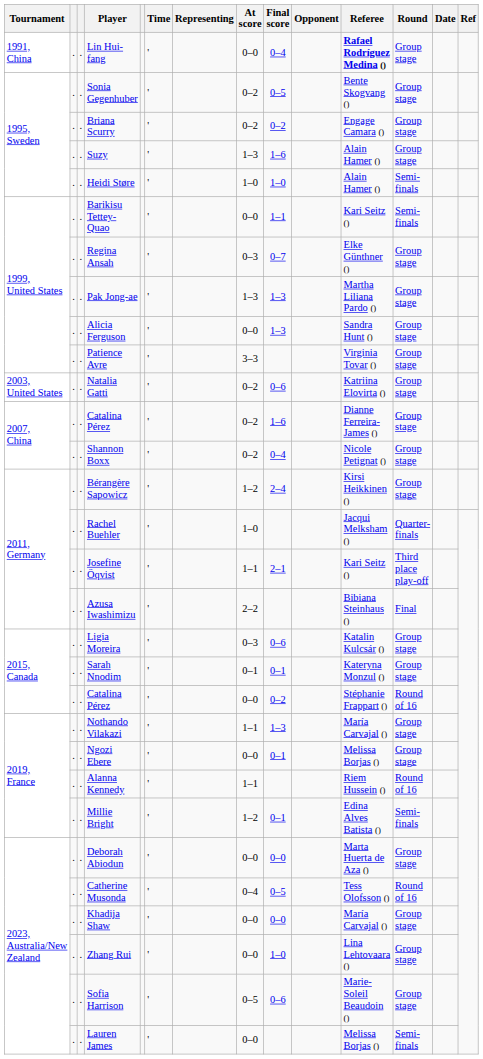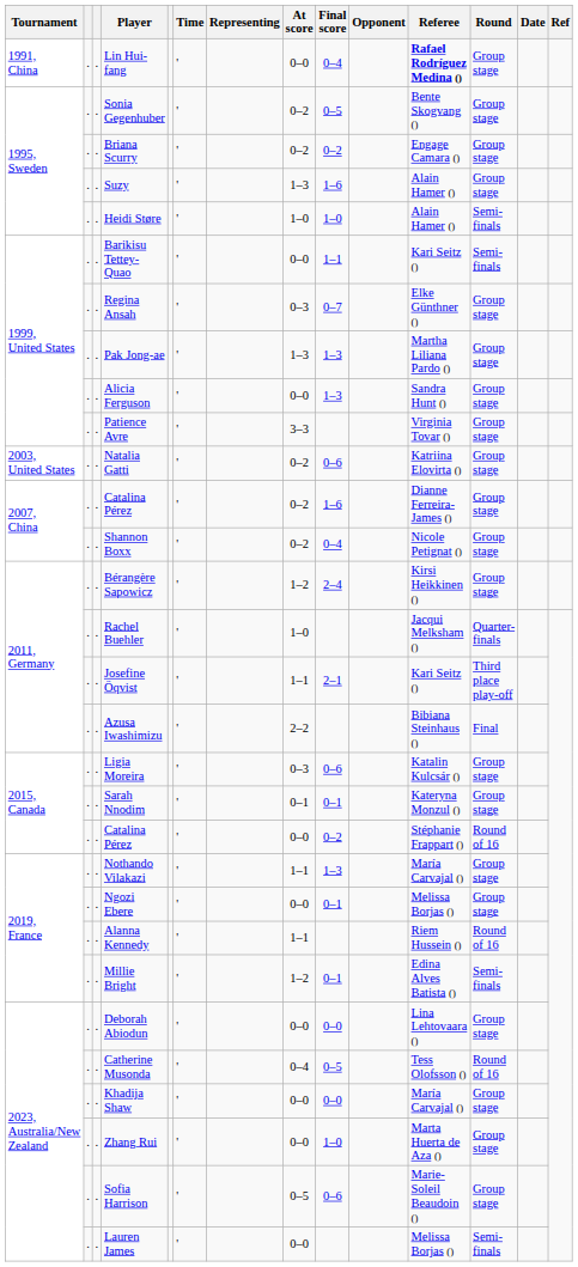Deborah Abiodun | Referee: Marta Huerta de Aza () -> Lina Lehtovaara ()
Zhang Rui | Referee: Lina Lehtovaara () -> Marta Huerta de Aza ()
